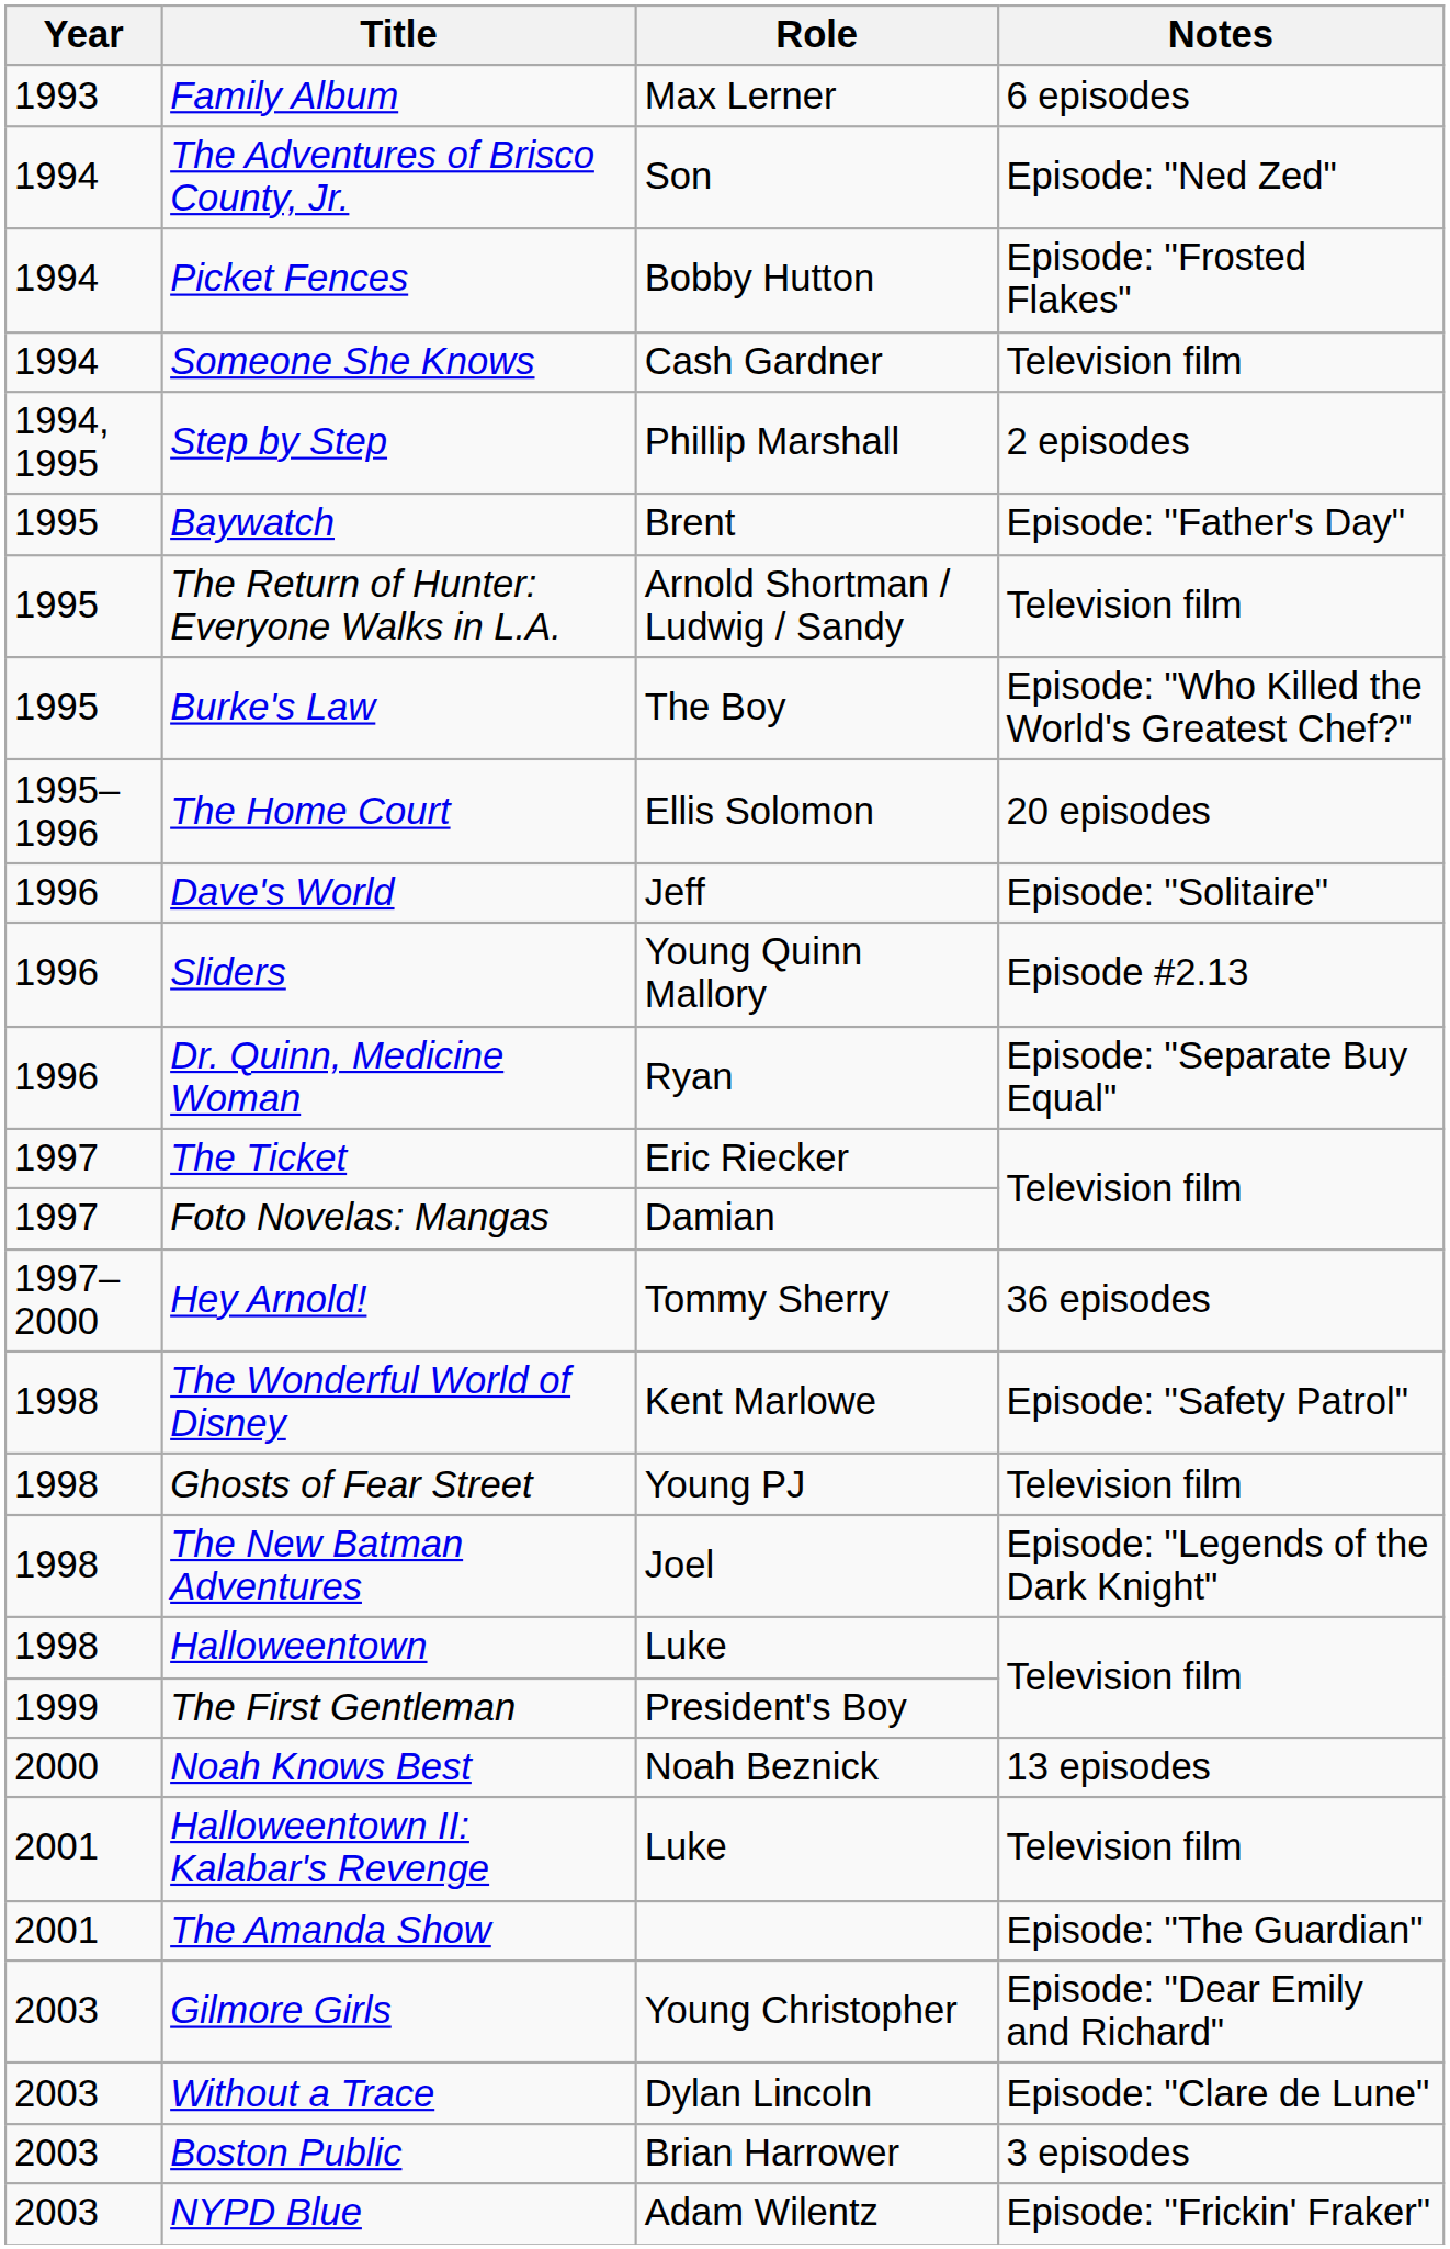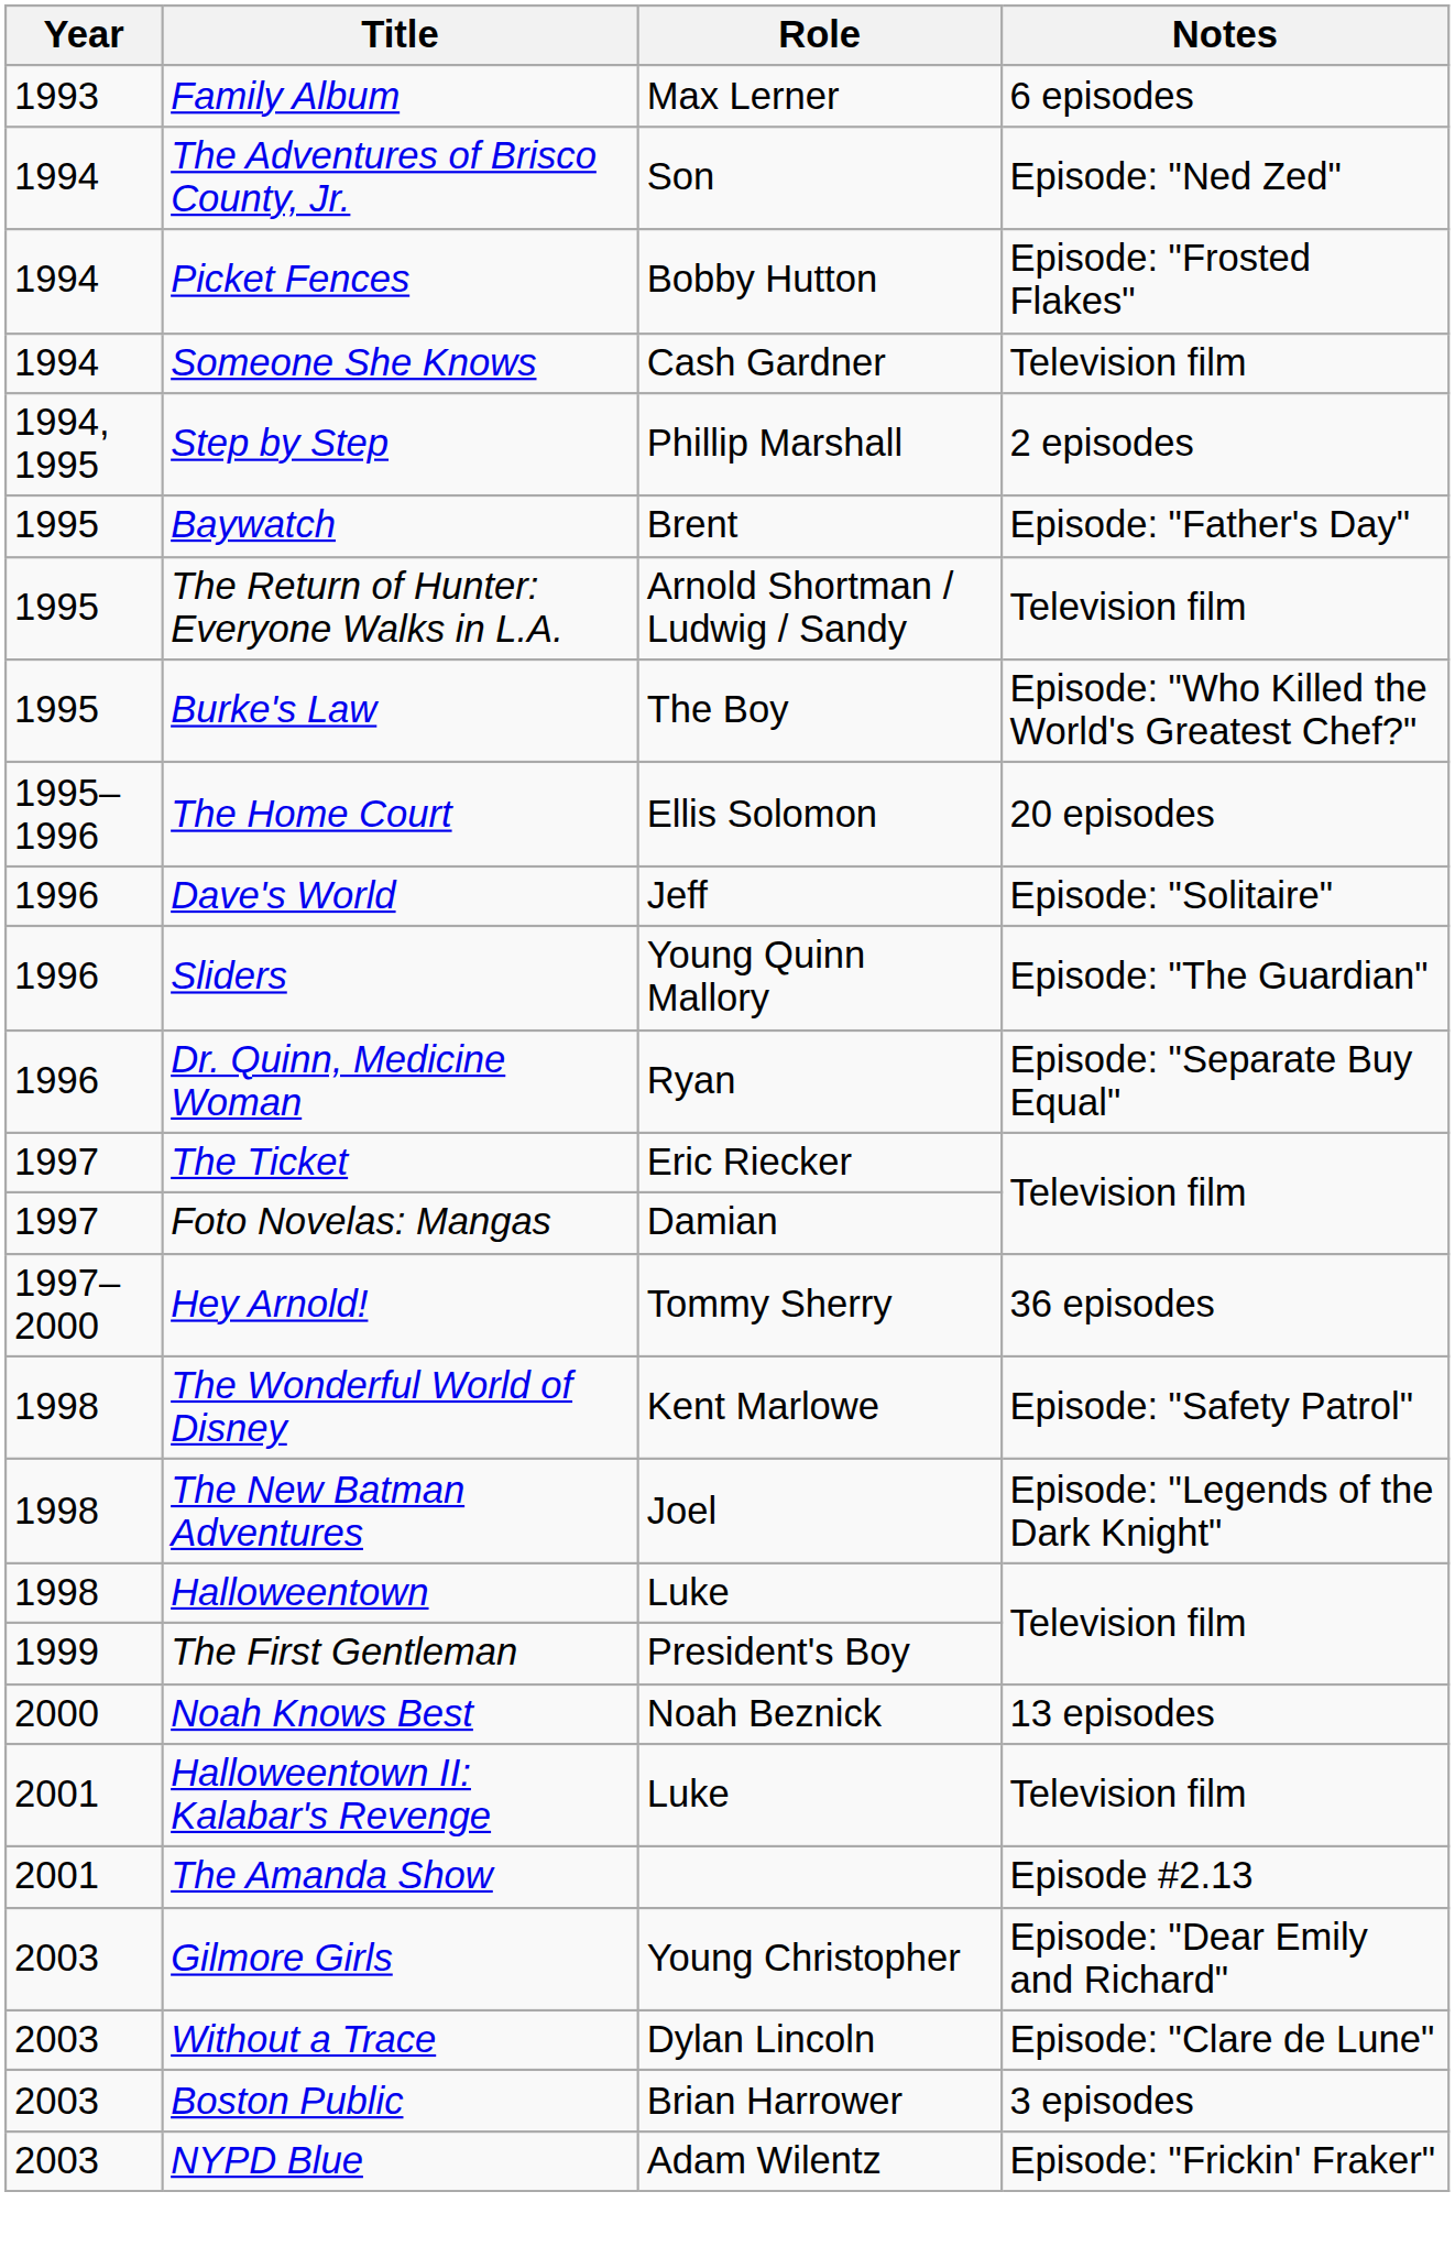Sliders | Notes: Episode #2.13 -> Episode: "The Guardian"
- row: 1998 | Ghosts of Fear Street | Young PJ | Television film
The Amanda Show | Notes: Episode: "The Guardian" -> Episode #2.13
